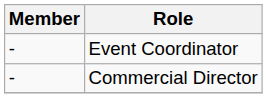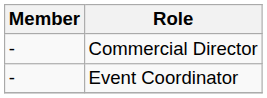rows swapped: Commercial Director <-> Event Coordinator
